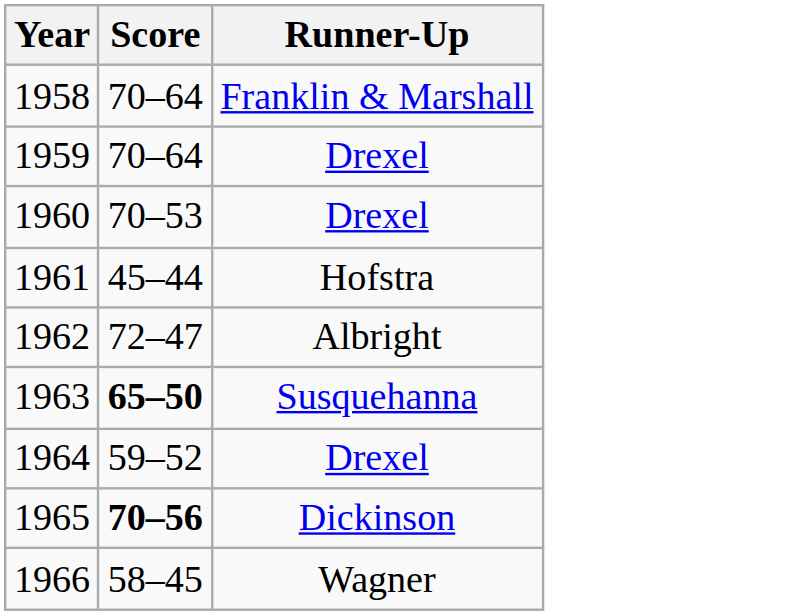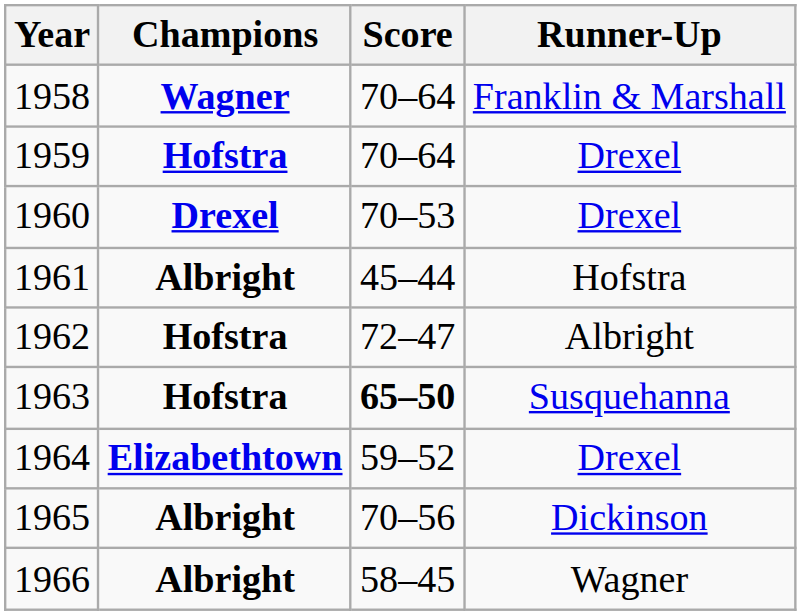+ column: Champions | Wagner | Hofstra | Drexel | Albright | Hofstra | Hofstra | Elizabethtown | Albright | Albright
1965 | Score: bold -> normal
